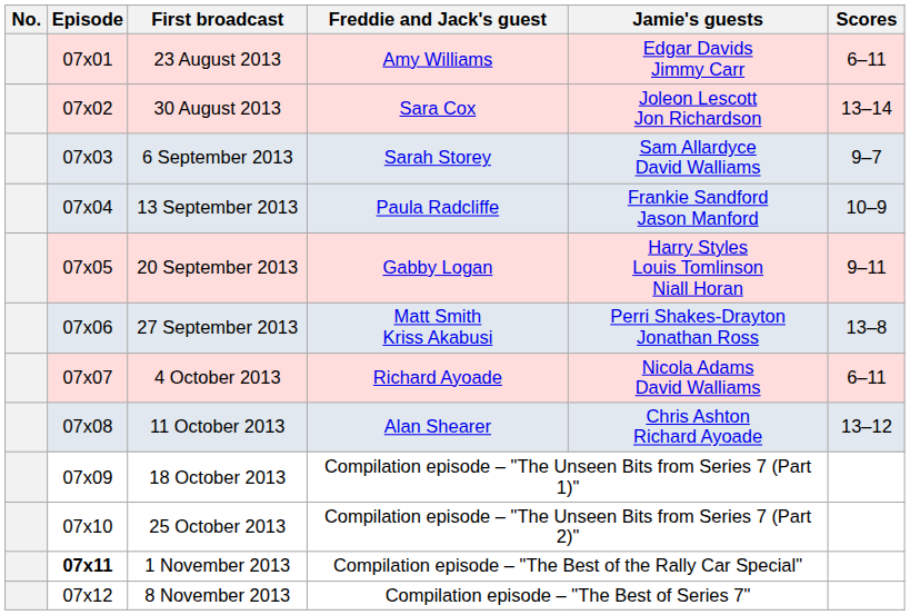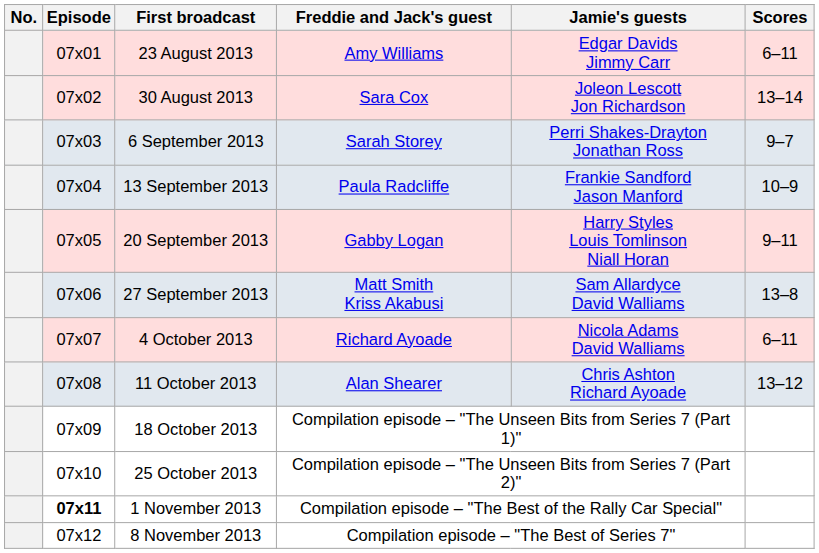6 September 2013 | Jamie's guests: Sam Allardyce David Walliams -> Perri Shakes-Drayton Jonathan Ross
27 September 2013 | Jamie's guests: Perri Shakes-Drayton Jonathan Ross -> Sam Allardyce David Walliams
